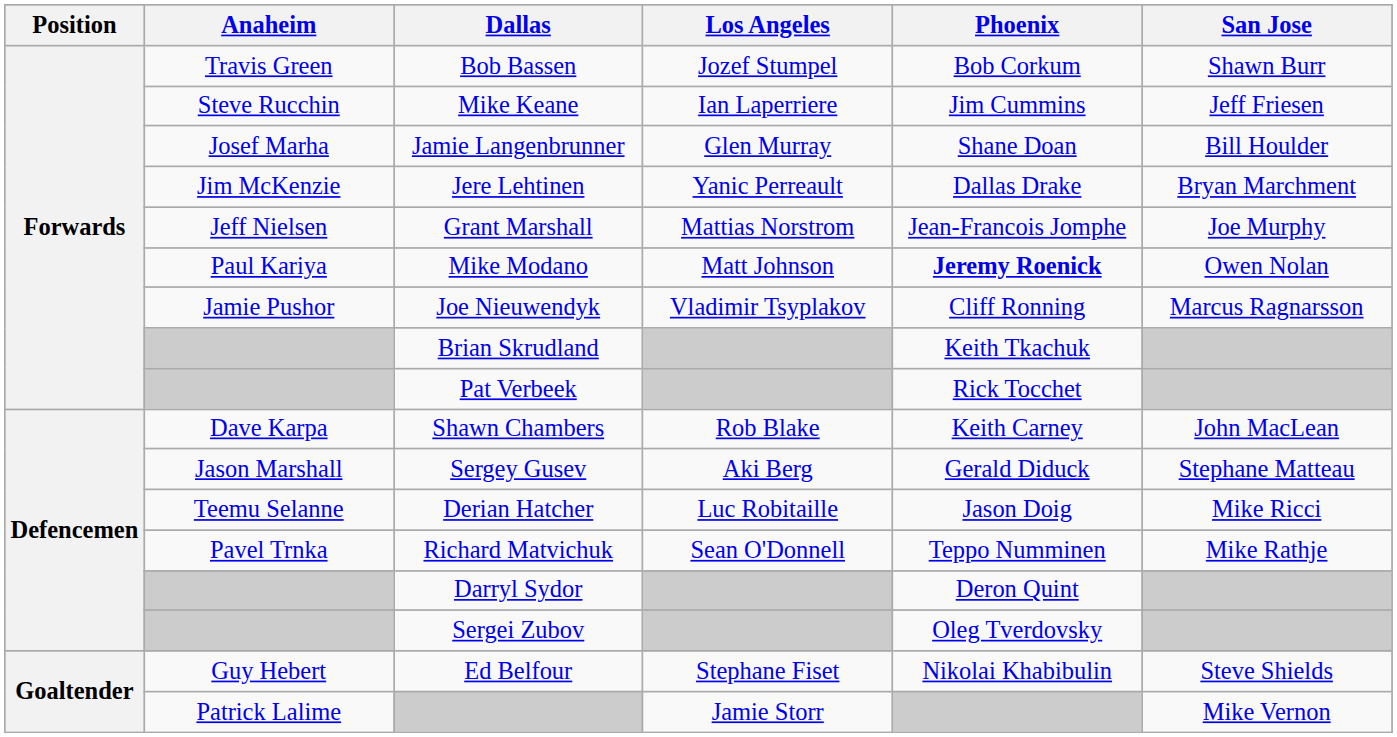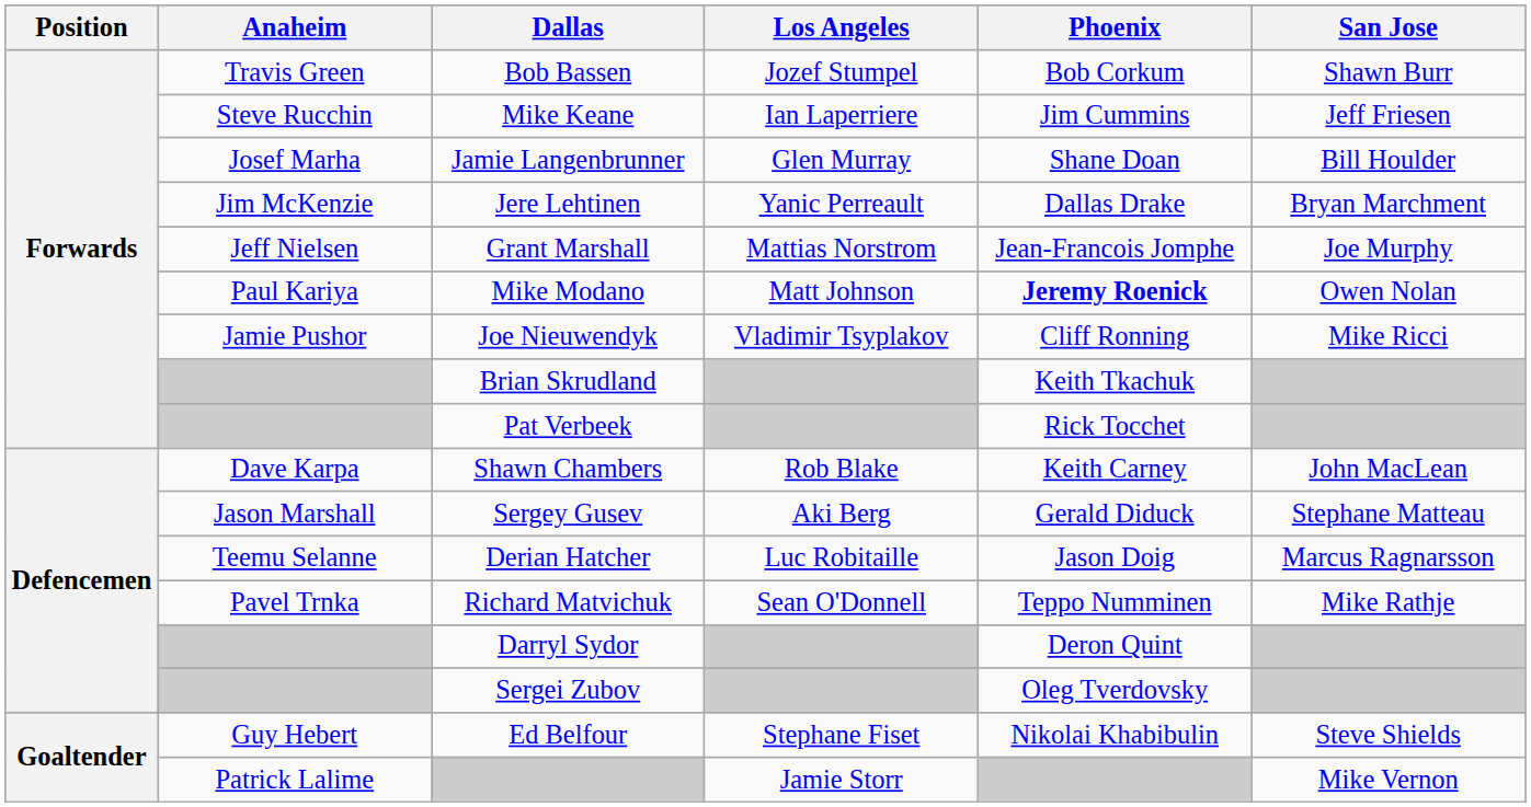Joe Nieuwendyk | San Jose: Marcus Ragnarsson -> Mike Ricci
Derian Hatcher | San Jose: Mike Ricci -> Marcus Ragnarsson
